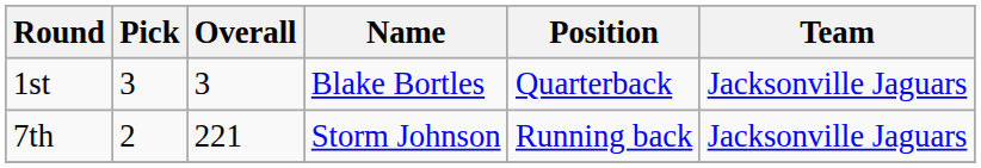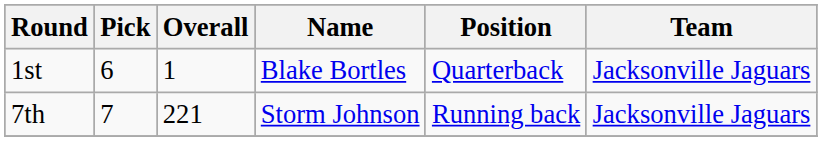1st | Pick: 3 -> 6
1st | Overall: 3 -> 1
7th | Pick: 2 -> 7
